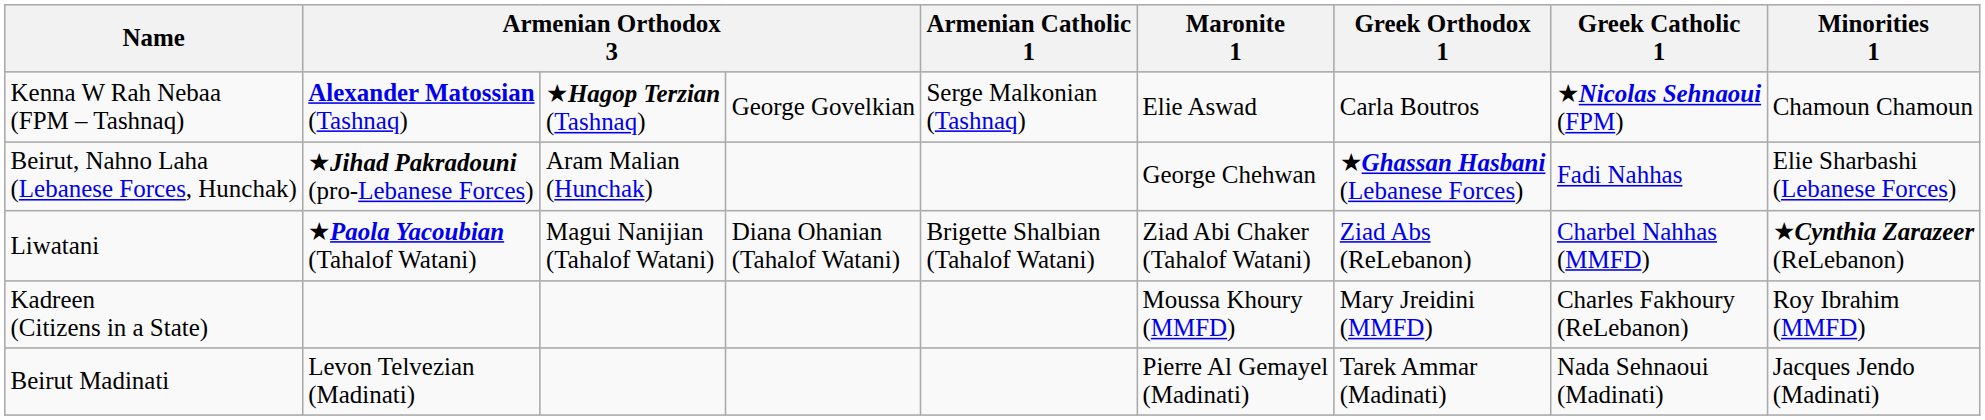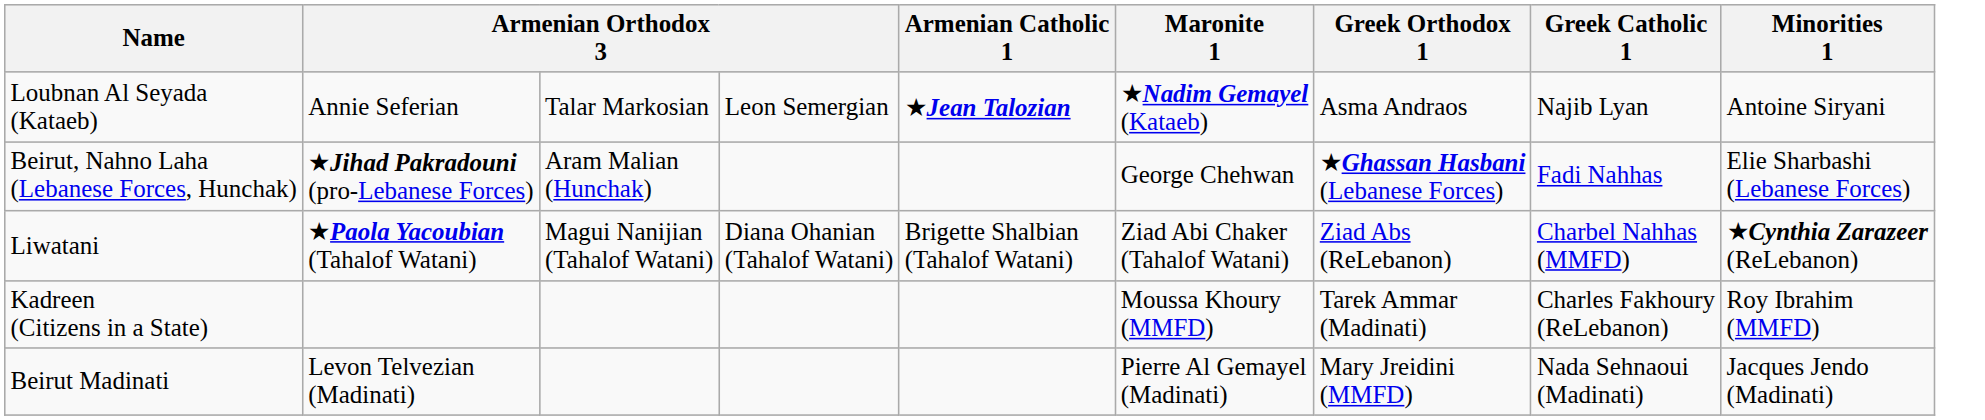+ row: Loubnan Al Seyada (Kataeb) | Annie Seferian | Talar Markosian | Leon Semergian | ★Jean Talozian | ★Nadim Gemayel (Kataeb) | Asma Andraos | Najib Lyan | Antoine Siryani
- row: Kenna W Rah Nebaa (FPM – Tashnaq) | Alexander Matossian (Tashnaq) | ★Hagop Terzian (Tashnaq) | George Govelkian | Serge Malkonian (Tashnaq) | Elie Aswad | Carla Boutros | ★Nicolas Sehnaoui (FPM) | Chamoun Chamoun
Kadreen (Citizens in a State) | Greek Orthodox 1: Mary Jreidini (MMFD) -> Tarek Ammar (Madinati)
Beirut Madinati | Greek Orthodox 1: Tarek Ammar (Madinati) -> Mary Jreidini (MMFD)
